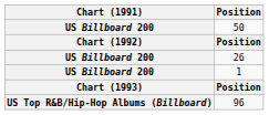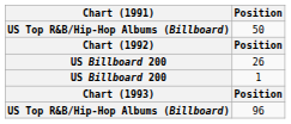50 | Chart (1991): US Billboard 200 -> US Top R&B/Hip-Hop Albums (Billboard)
